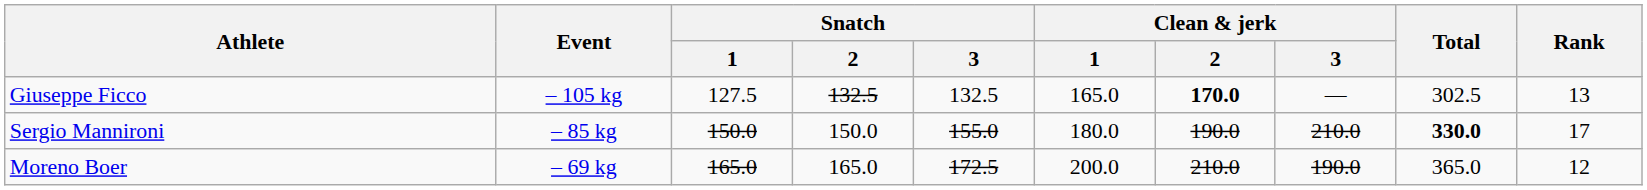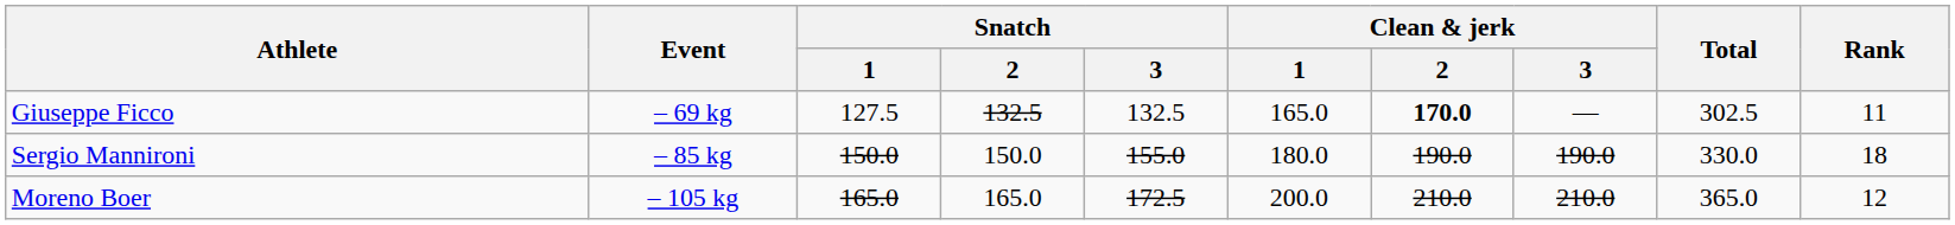Giuseppe Ficco | Event: – 105 kg -> – 69 kg
Giuseppe Ficco | Rank: 13 -> 11
Sergio Mannironi | Clean & jerk / 3: 210.0 -> 190.0
Sergio Mannironi | Total: bold -> normal
Sergio Mannironi | Rank: 17 -> 18
Moreno Boer | Event: – 69 kg -> – 105 kg
Moreno Boer | Clean & jerk / 3: 190.0 -> 210.0
